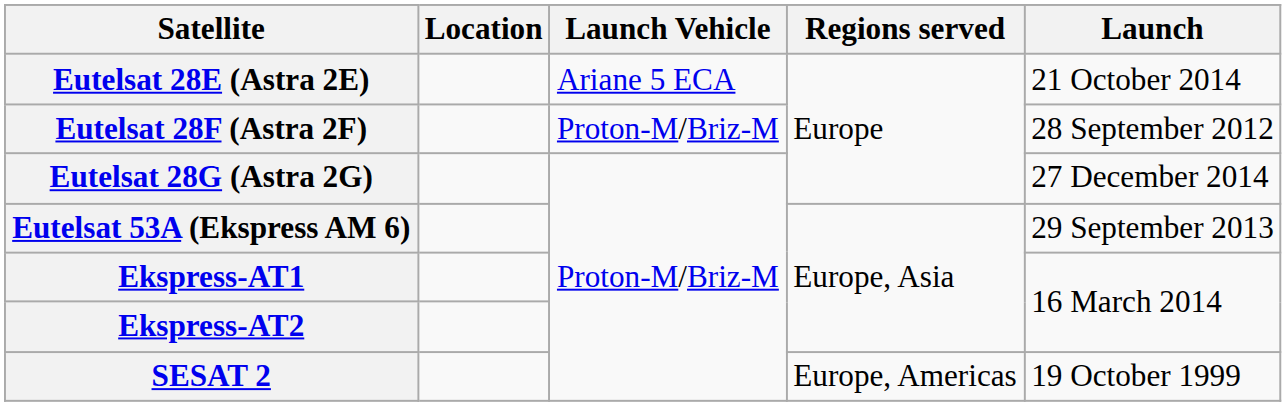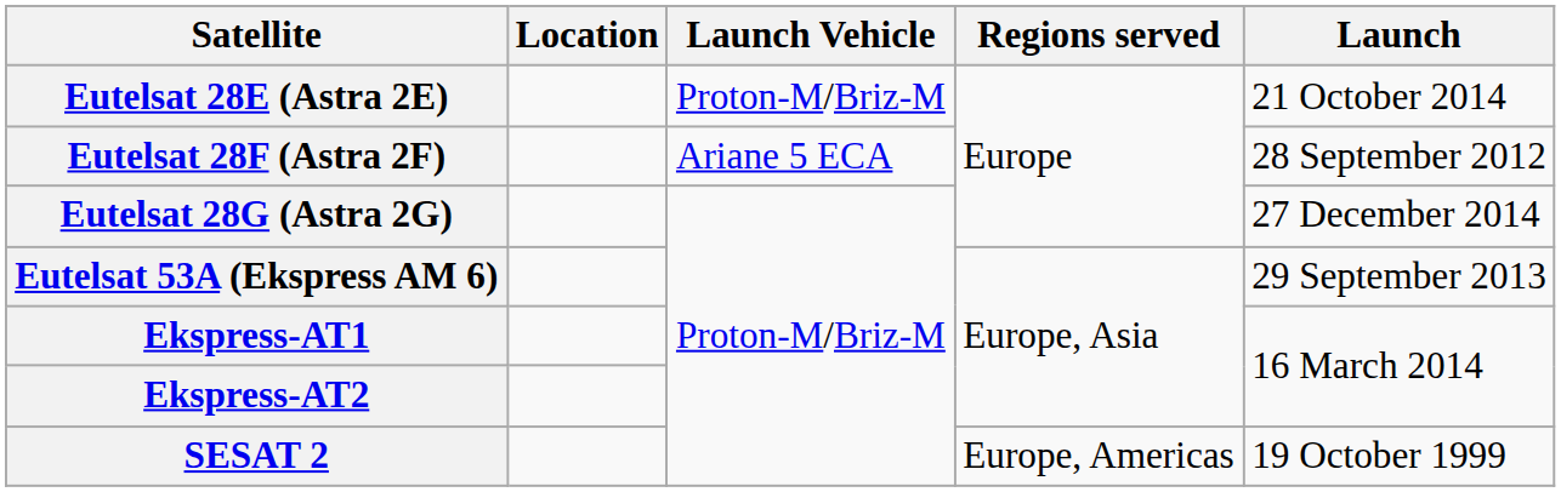Eutelsat 28E (Astra 2E) | Launch Vehicle: Ariane 5 ECA -> Proton-M/Briz-M
Eutelsat 28F (Astra 2F) | Launch Vehicle: Proton-M/Briz-M -> Ariane 5 ECA
